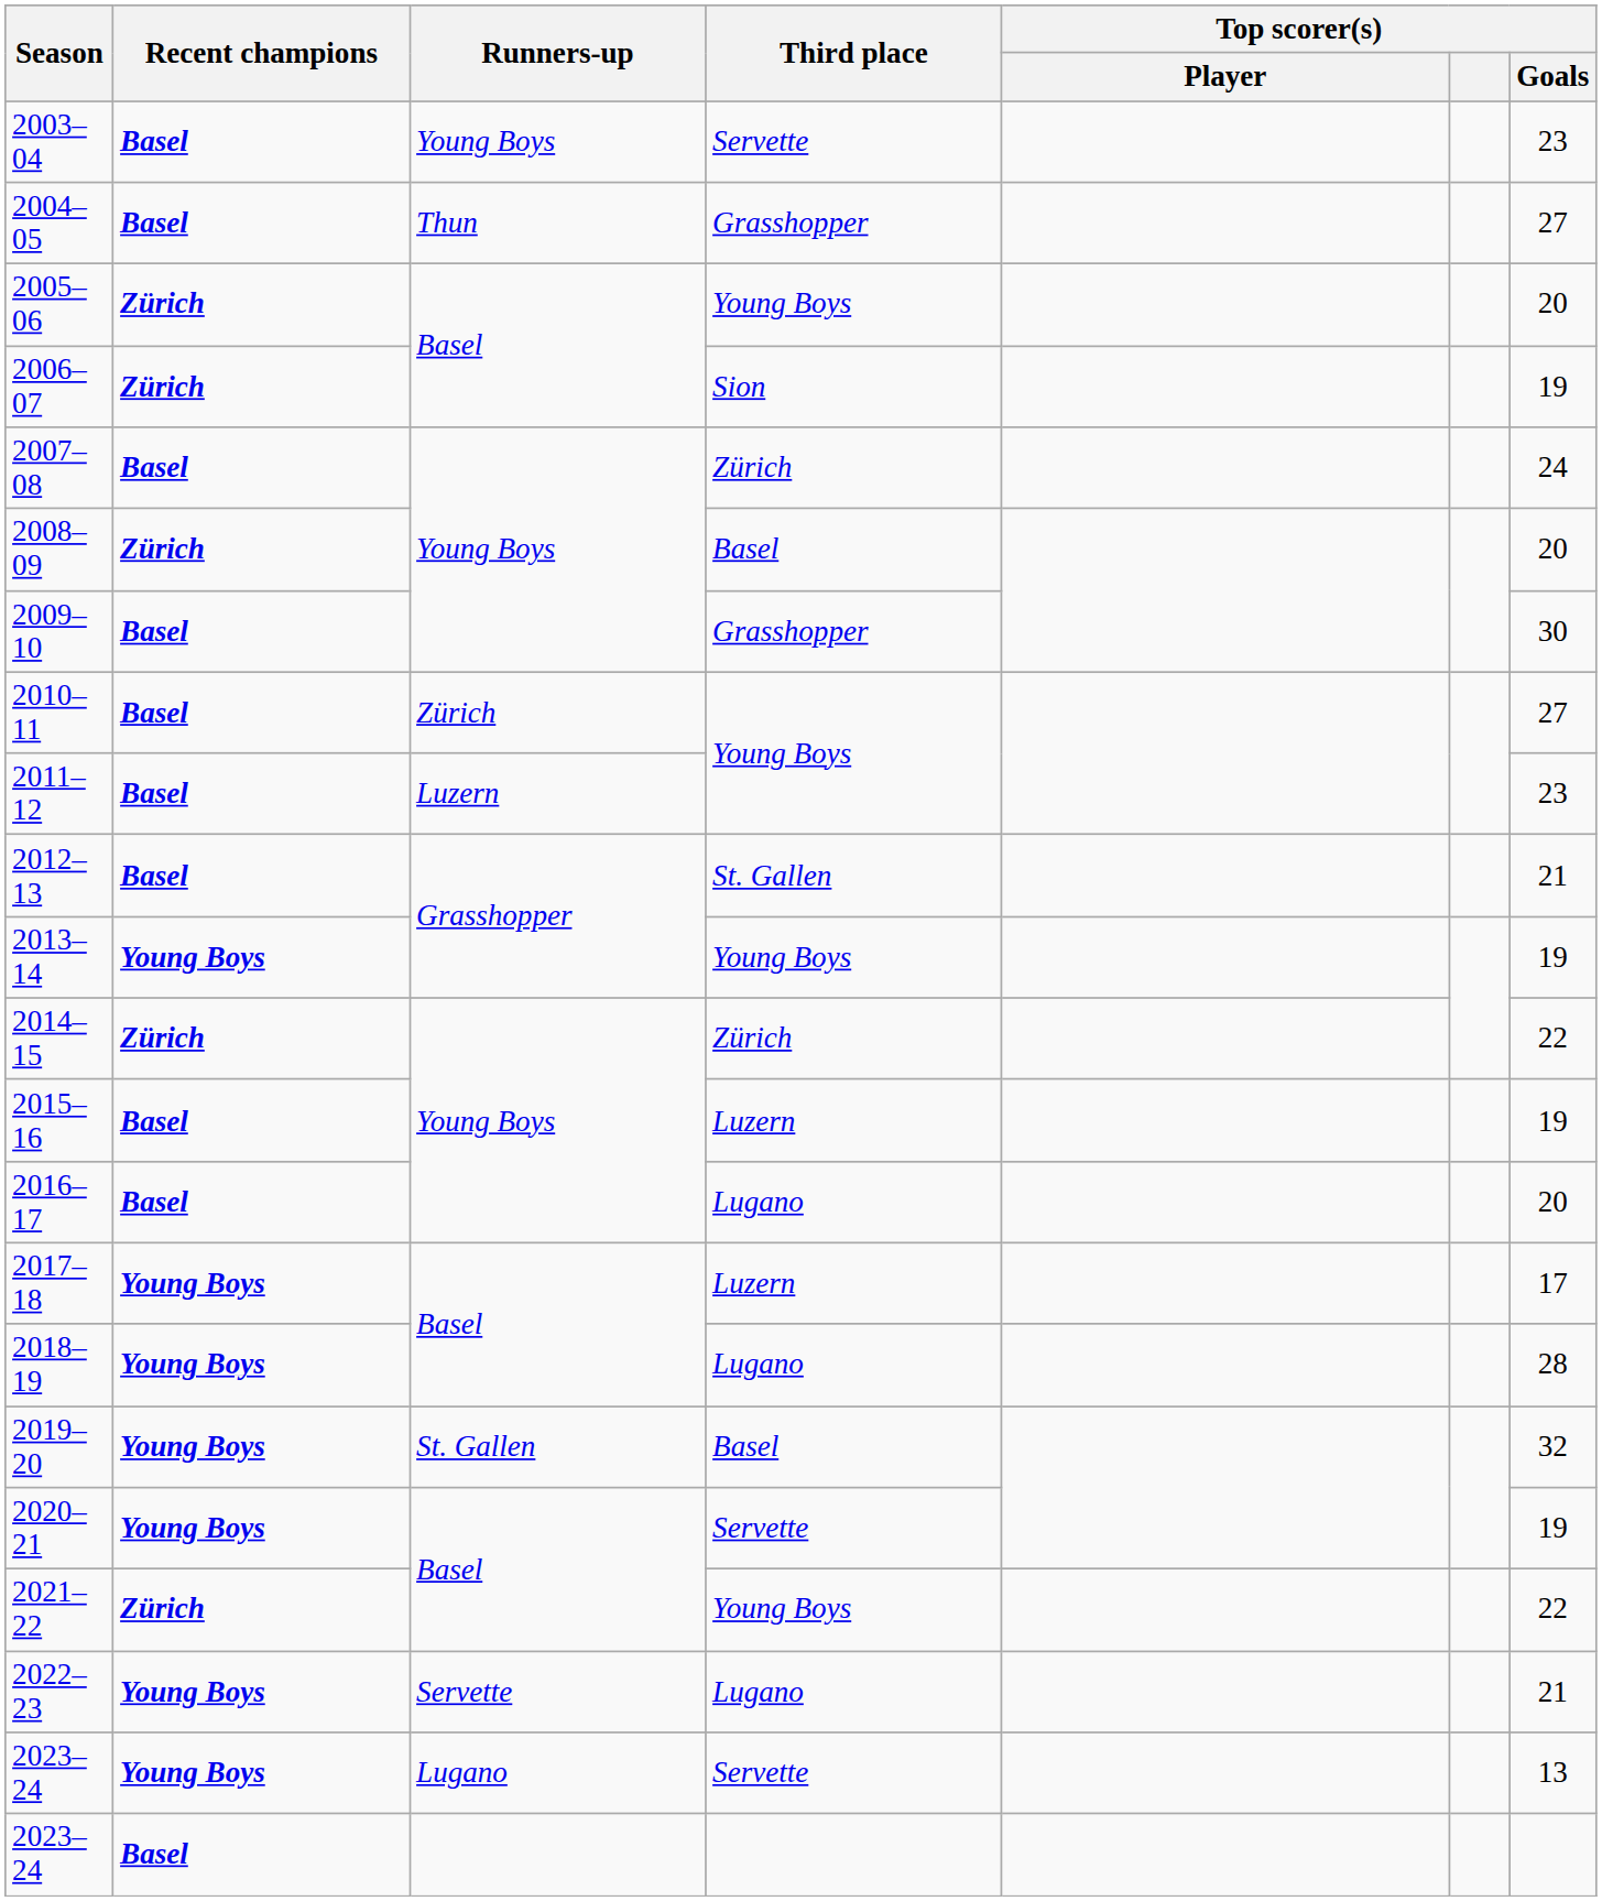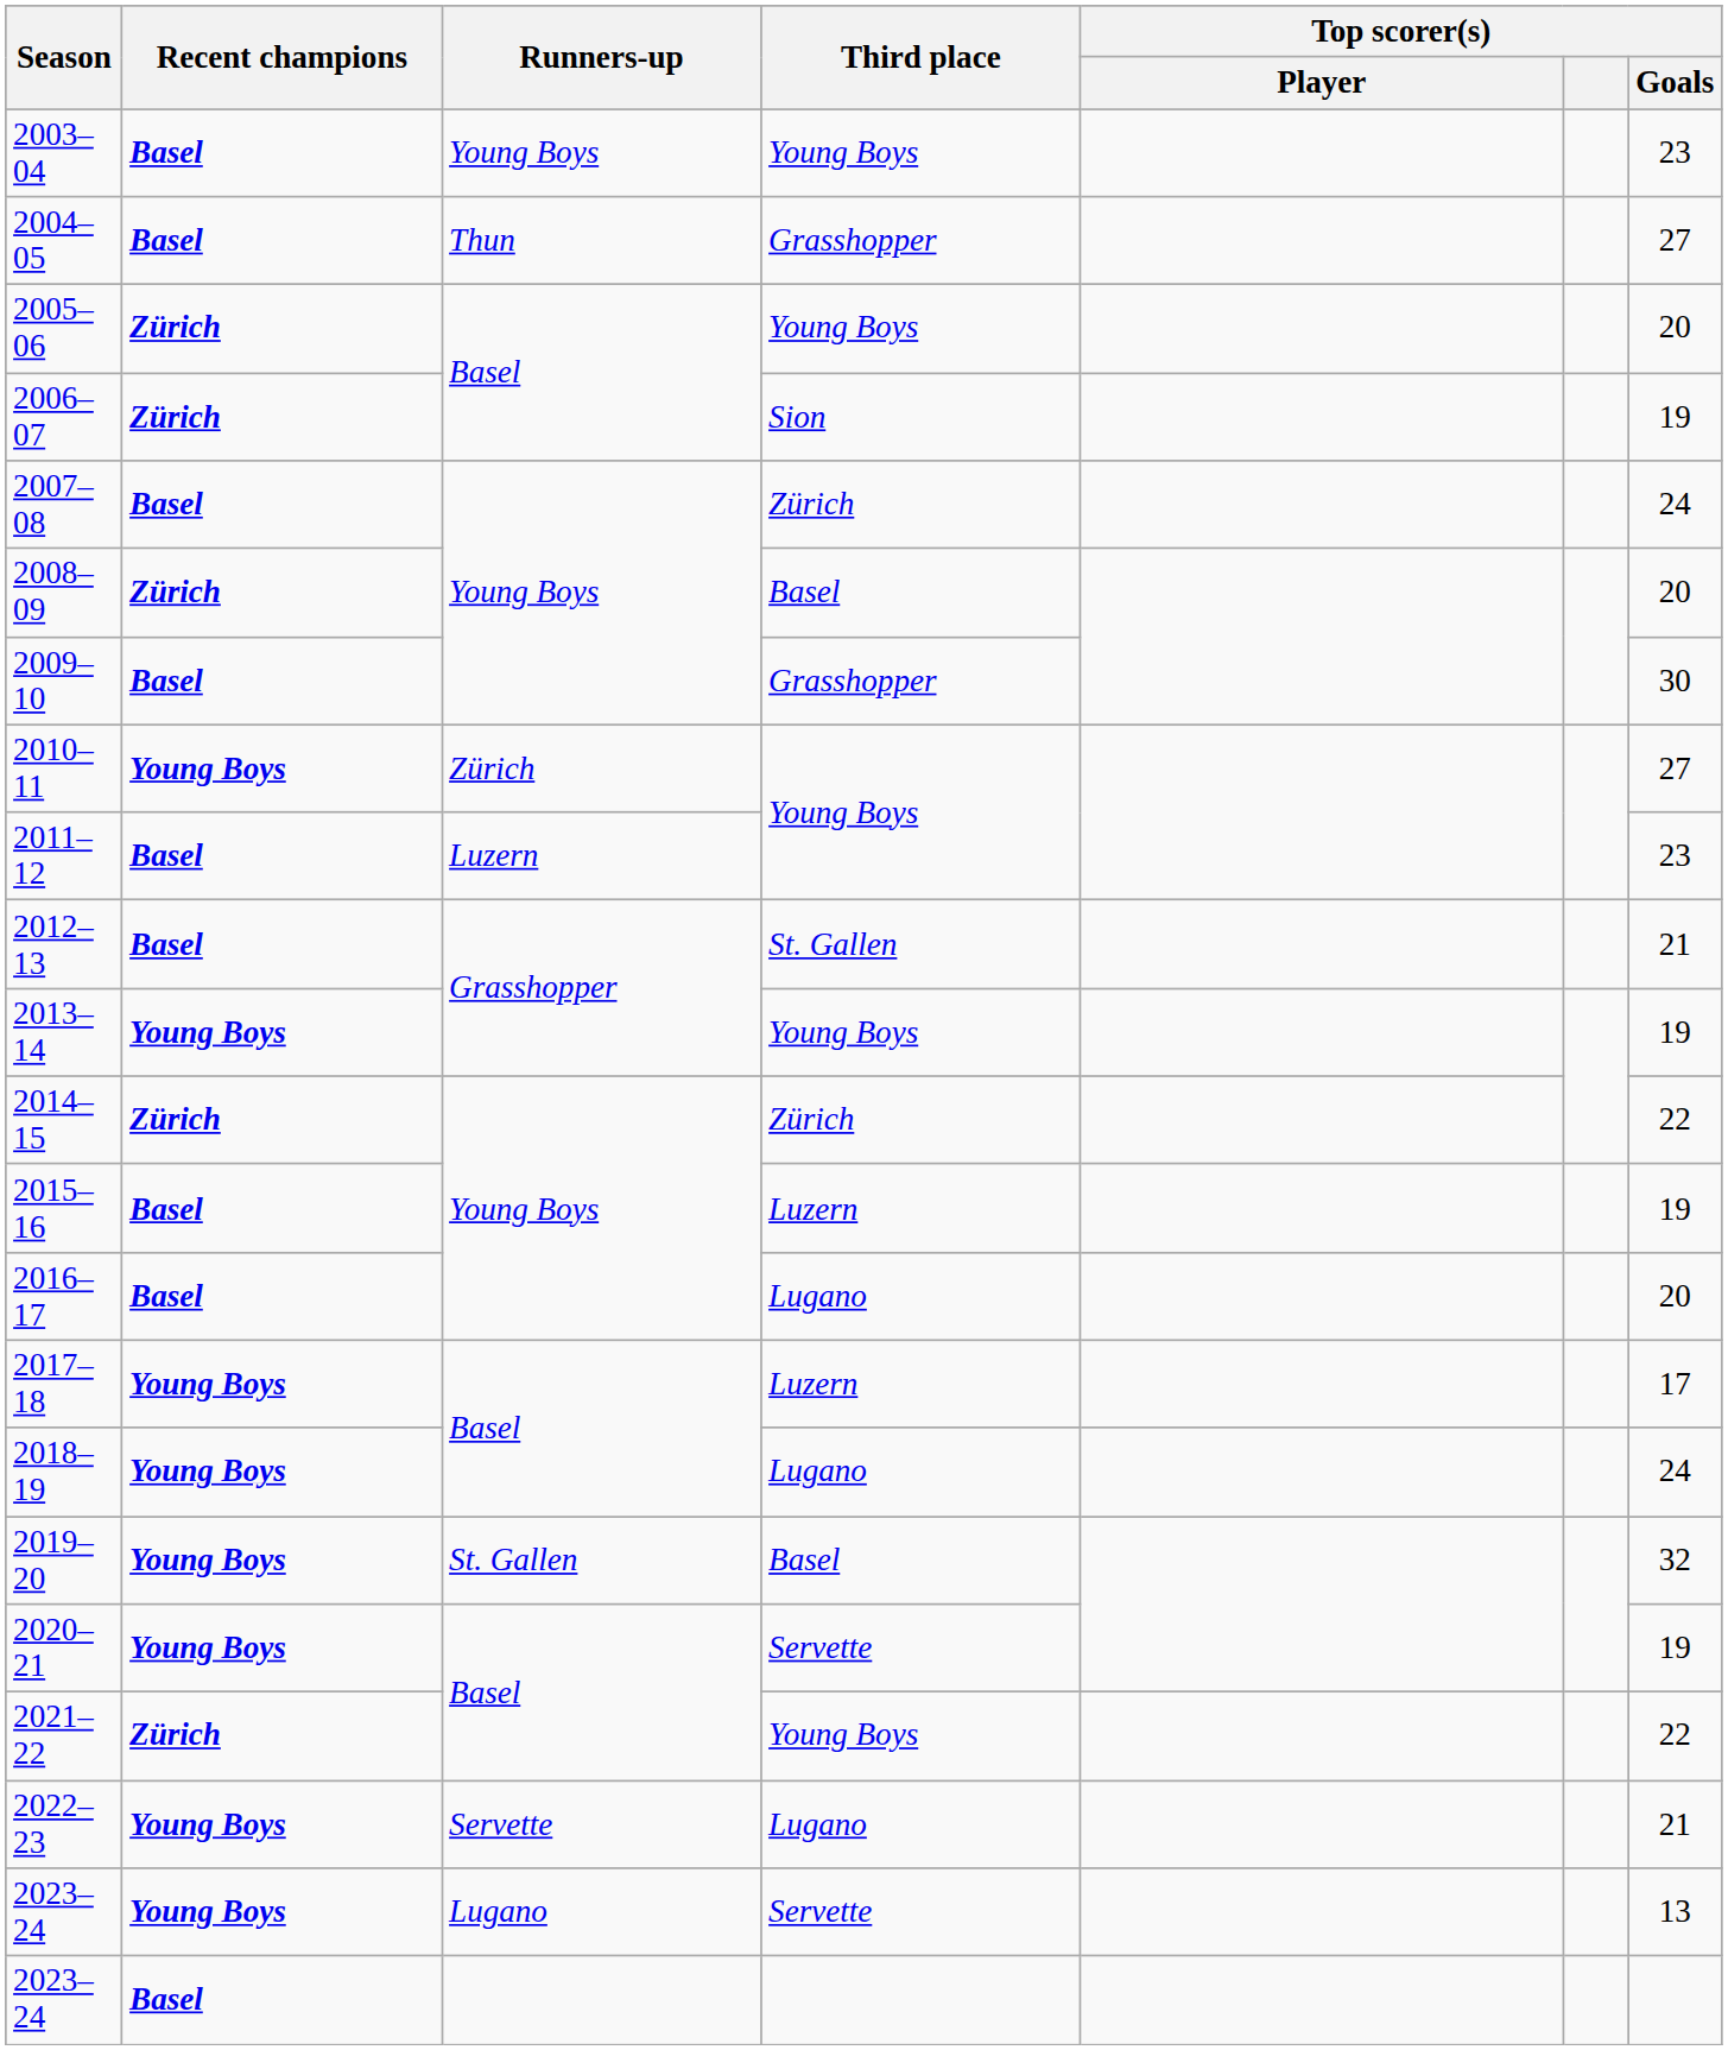2003–04 | Third place: Servette -> Young Boys
2010–11 | Recent champions: Basel -> Young Boys
2018–19 | Top scorer(s) / Goals: 28 -> 24
